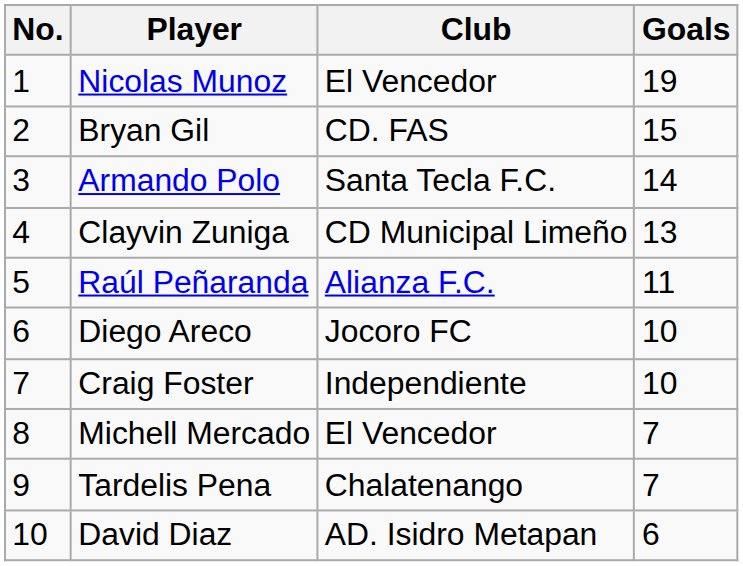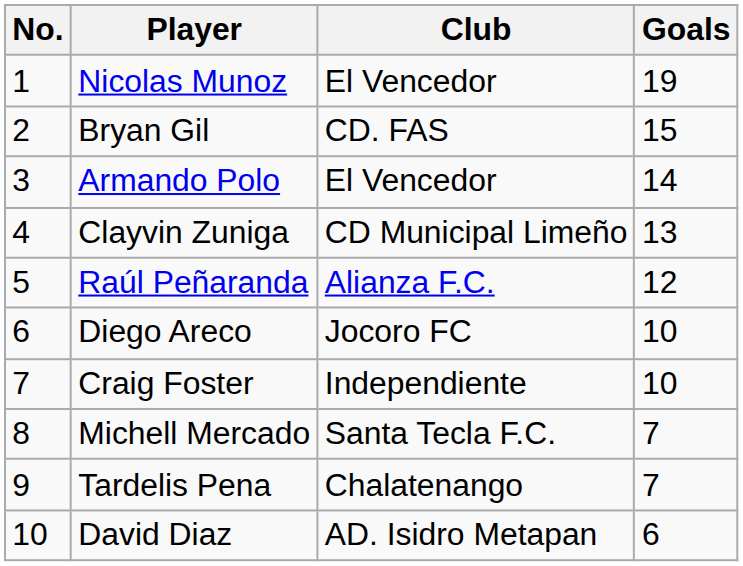Armando Polo | Club: Santa Tecla F.C. -> El Vencedor
Raúl Peñaranda | Goals: 11 -> 12
Michell Mercado | Club: El Vencedor -> Santa Tecla F.C.
